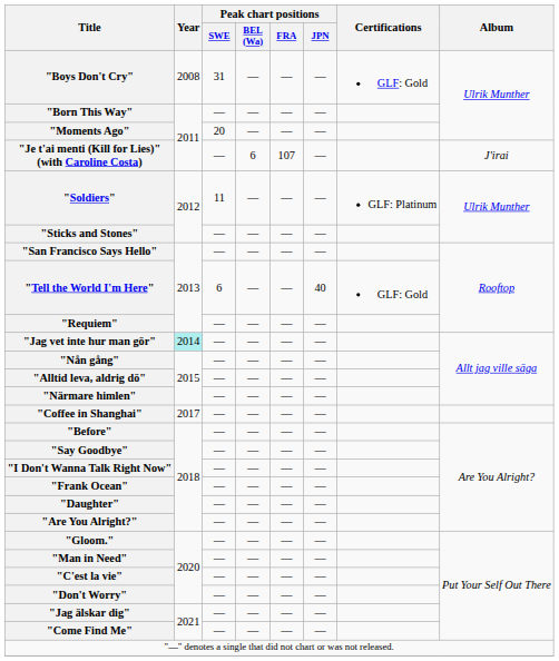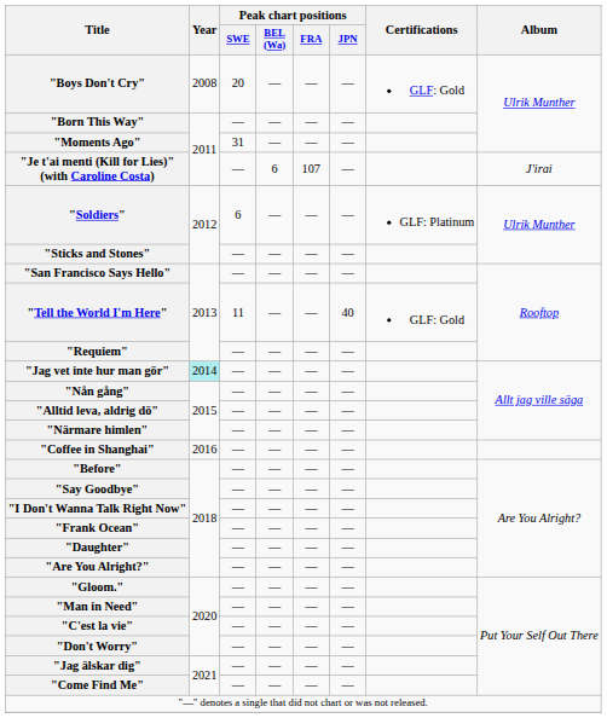"Boys Don't Cry" | Peak chart positions / SWE: 31 -> 20
"Moments Ago" | Peak chart positions / SWE: 20 -> 31
"Soldiers" | Peak chart positions / SWE: 11 -> 6
"Tell the World I'm Here" | Peak chart positions / SWE: 6 -> 11
"Coffee in Shanghai" | Year: 2017 -> 2016
